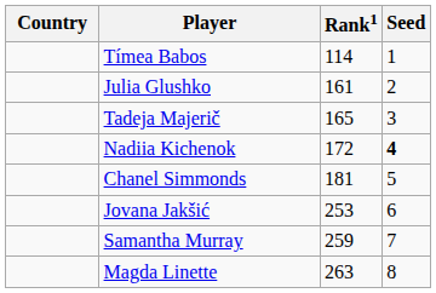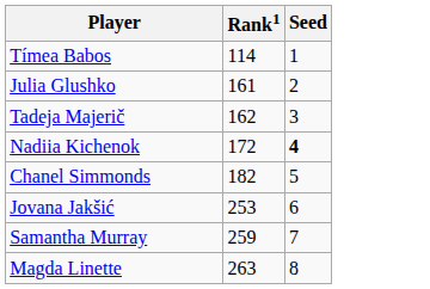- column: Country
Tadeja Majerič | Rank1: 165 -> 162
Chanel Simmonds | Rank1: 181 -> 182
